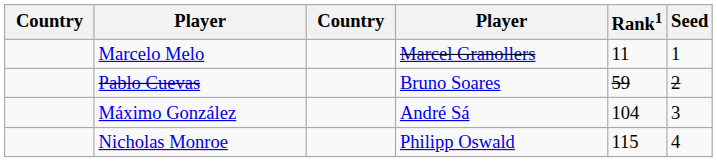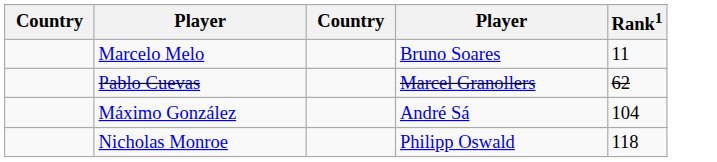- column: Seed | 1 | 2 | 3 | 4
Marcelo Melo | column 4: Marcel Granollers -> Bruno Soares
Pablo Cuevas | column 4: Bruno Soares -> Marcel Granollers
Pablo Cuevas | Rank1: 59 -> 62
Nicholas Monroe | Rank1: 115 -> 118
